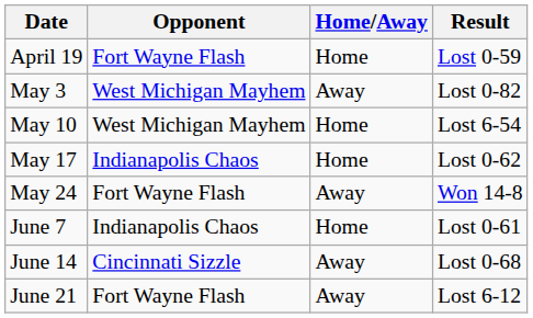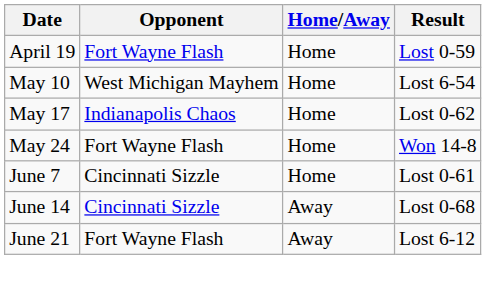- row: May 3 | West Michigan Mayhem | Away | Lost 0-82
May 24 | Home/Away: Away -> Home
June 7 | Opponent: Indianapolis Chaos -> Cincinnati Sizzle
